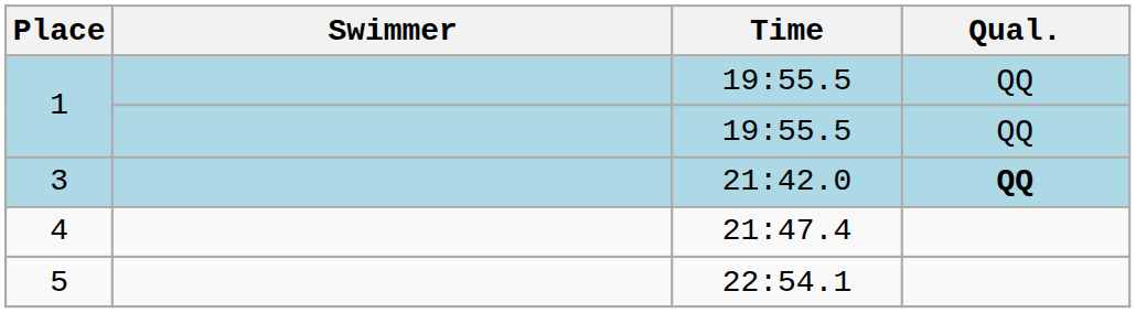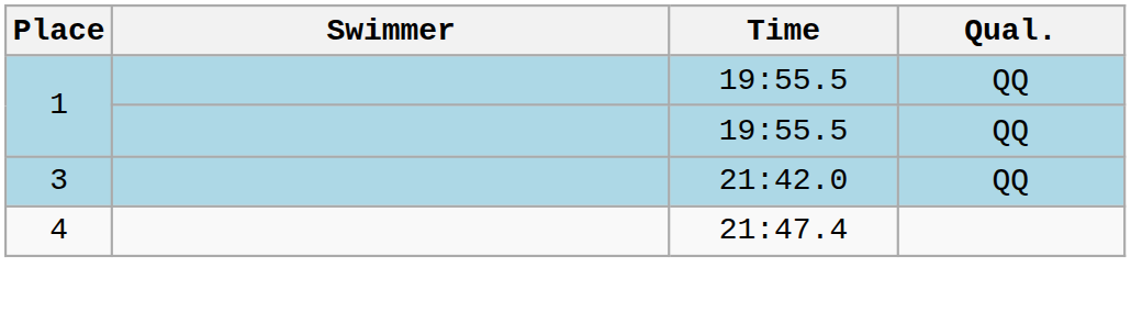3 | Qual.: bold -> normal
- row: 5 | 22:54.1
